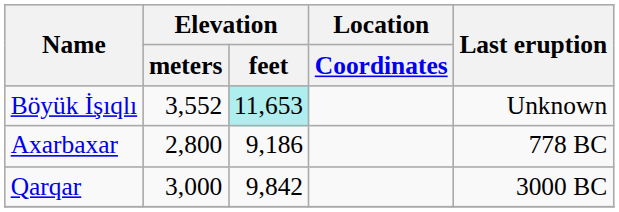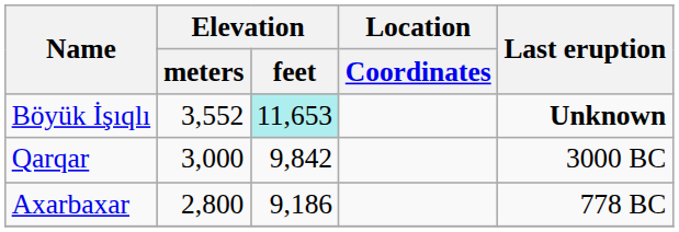Böyük İşıqlı | Last eruption: normal -> bold
rows swapped: Axarbaxar <-> Qarqar
